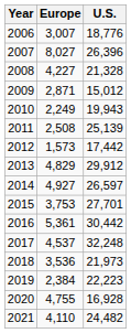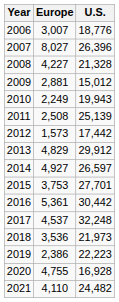2009 | Europe: 2,871 -> 2,881
2019 | Europe: 2,384 -> 2,386
